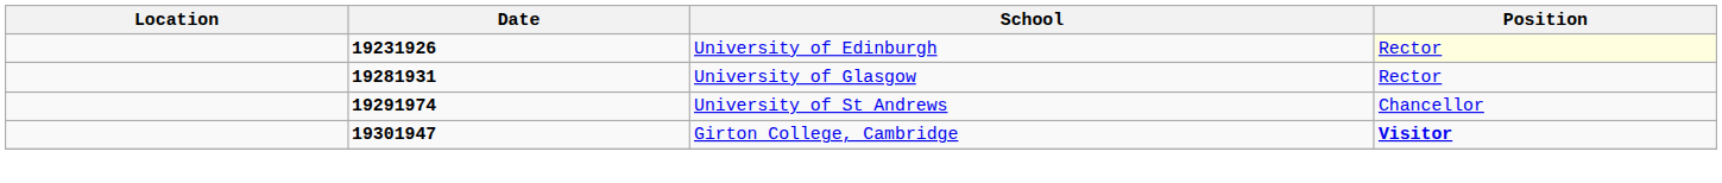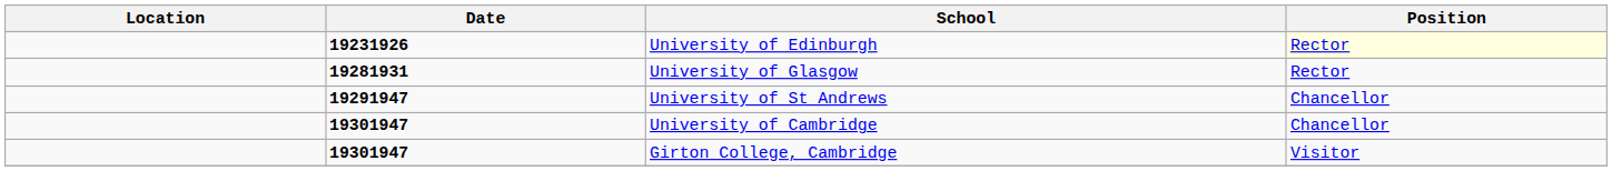University of St Andrews | Date: 19291974 -> 19291947
+ row: 19301947 | University of Cambridge | Chancellor
Girton College, Cambridge | Position: bold -> normal
